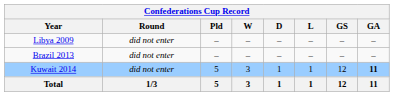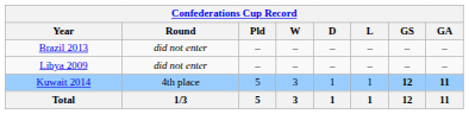rows swapped: Libya 2009 <-> Brazil 2013
Kuwait 2014 | Round: did not enter -> 4th place
Kuwait 2014 | GS: normal -> bold
